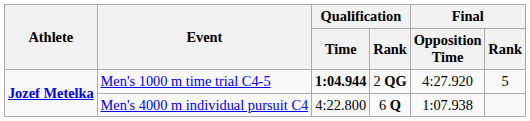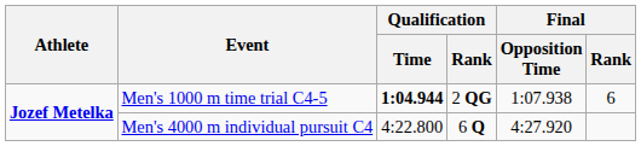Men's 1000 m time trial C4-5 | Final / Opposition Time: 4:27.920 -> 1:07.938
Men's 1000 m time trial C4-5 | Final / Rank: 5 -> 6
Men's 4000 m individual pursuit C4 | Final / Opposition Time: 1:07.938 -> 4:27.920
